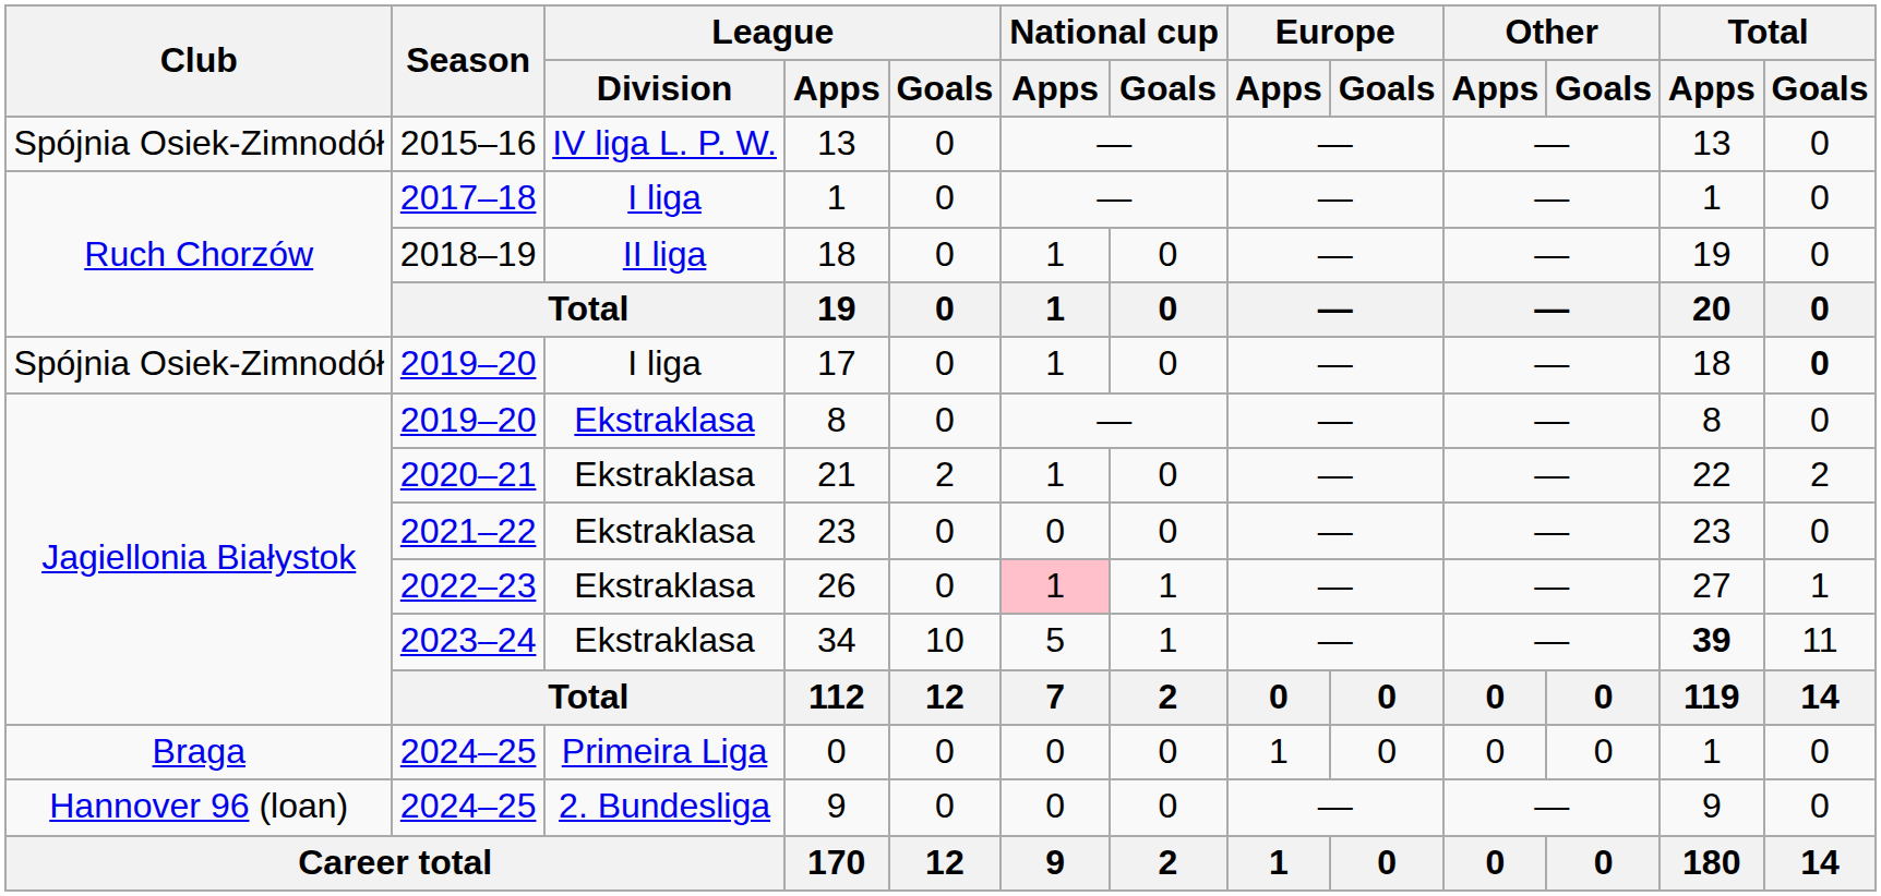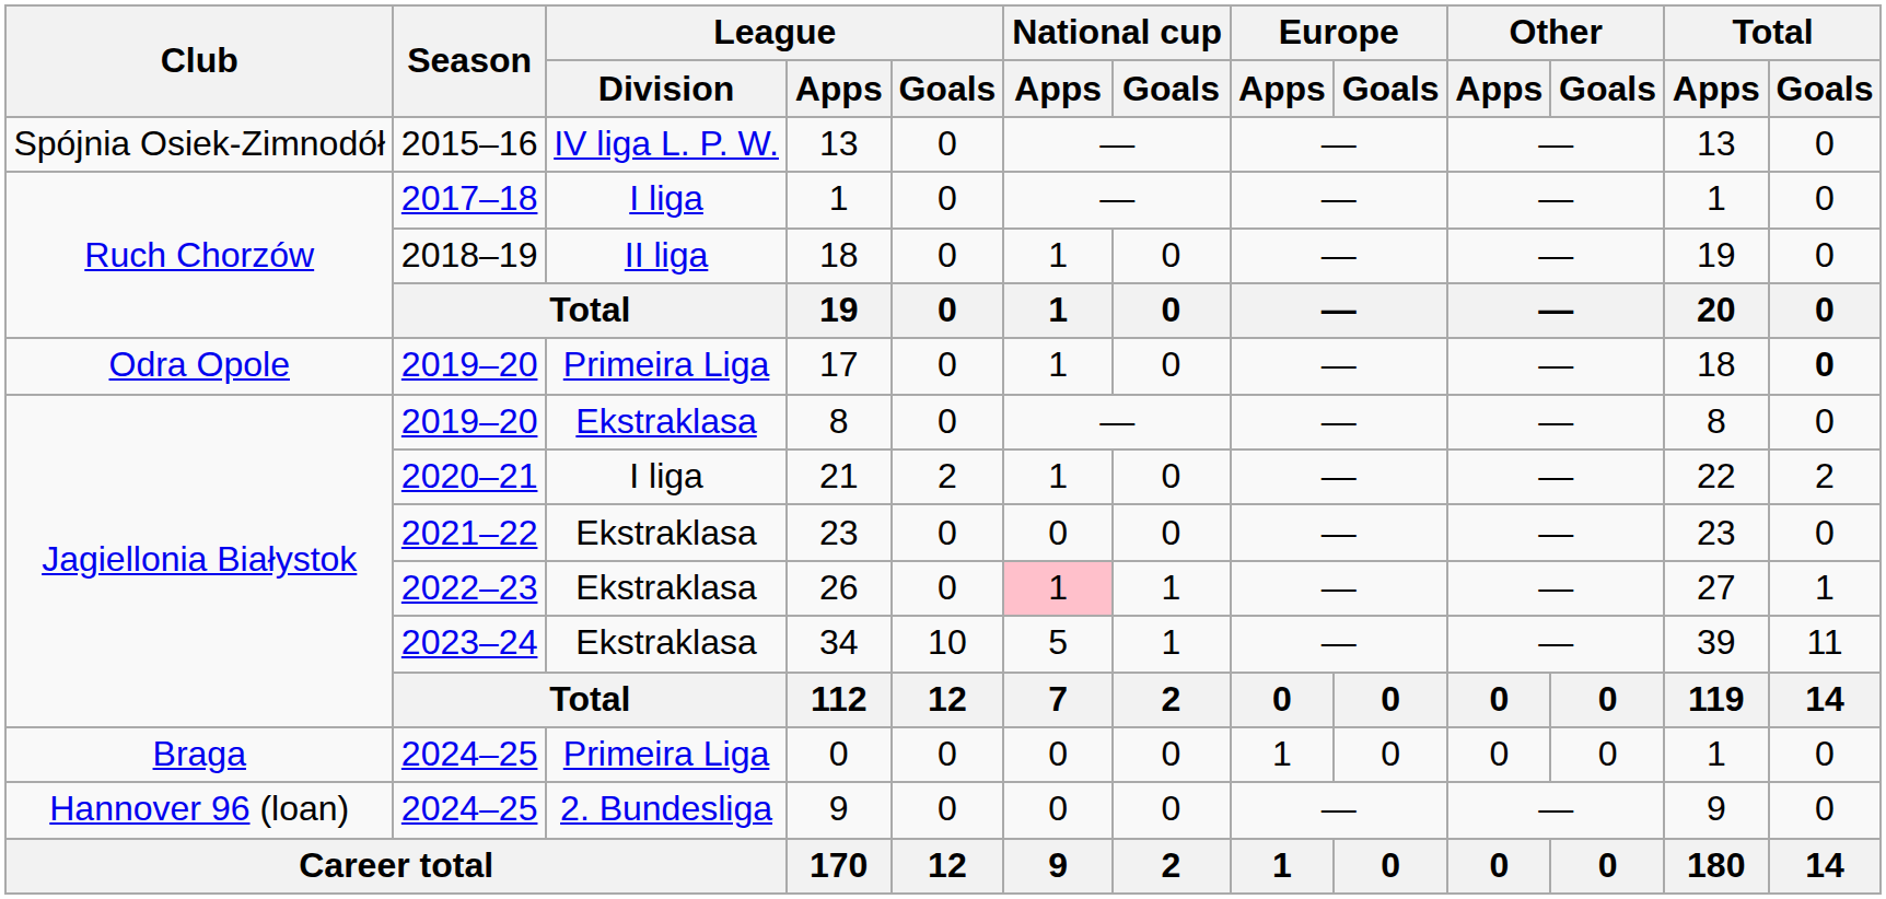17 | Club: Spójnia Osiek-Zimnodół -> Odra Opole
17 | League / Division: I liga -> Primeira Liga
21 | League / Division: Ekstraklasa -> I liga
34 | Total / Apps: bold -> normal
